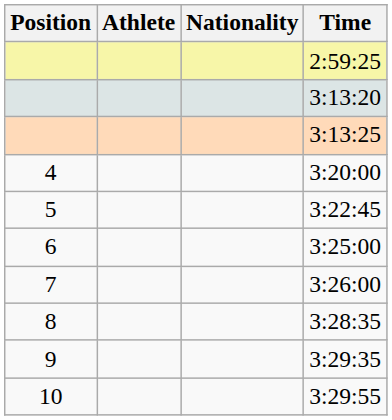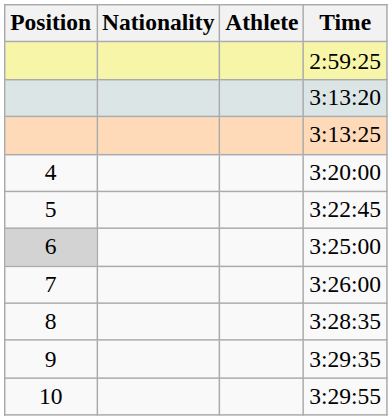columns swapped: Athlete <-> Nationality
3:25:00 | Position: no background -> lightgrey background
